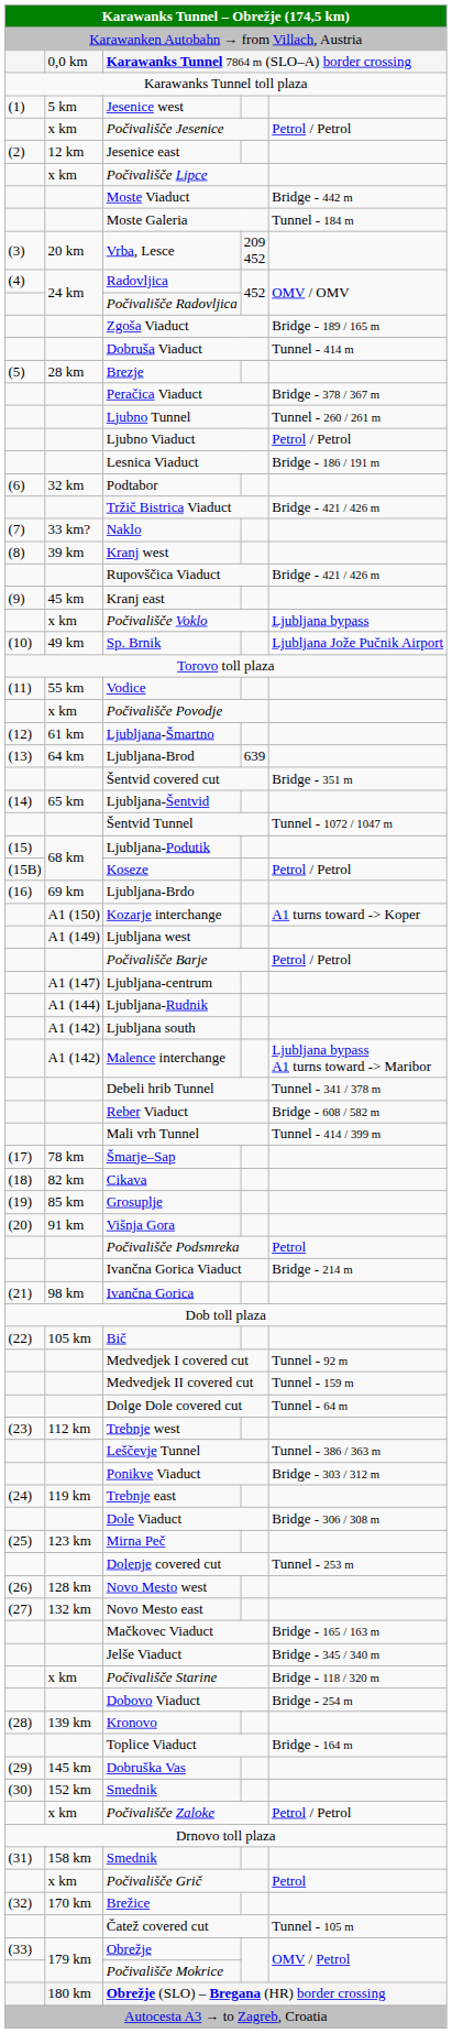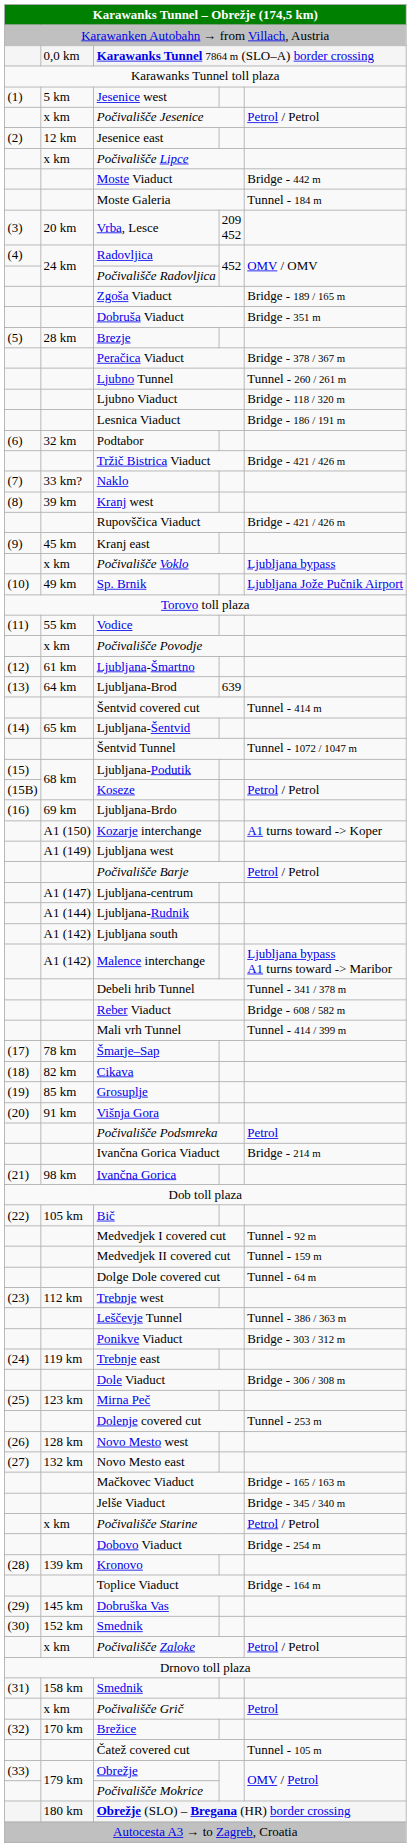Dobruša Viaduct | column 5: Tunnel - 414 m -> Bridge - 351 m
Ljubno Viaduct | column 5: Petrol / Petrol -> Bridge - 118 / 320 m
Šentvid covered cut | column 5: Bridge - 351 m -> Tunnel - 414 m
Počivališče Starine | column 5: Bridge - 118 / 320 m -> Petrol / Petrol
